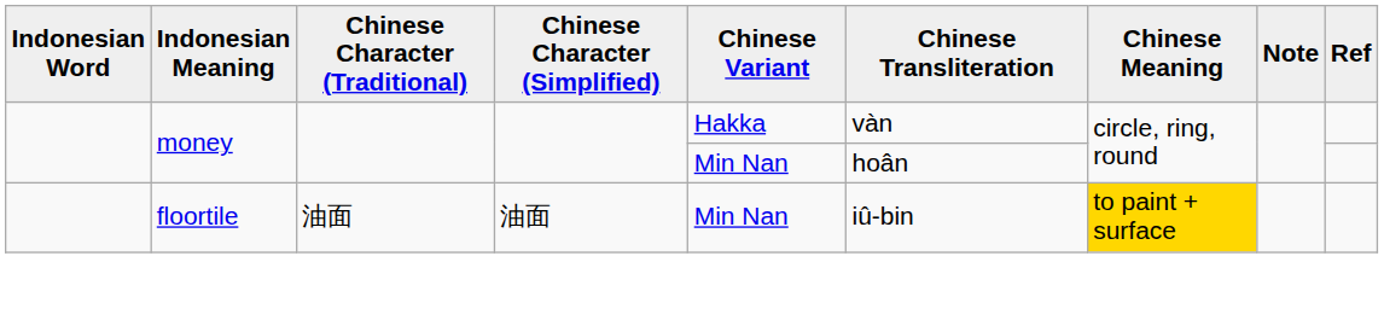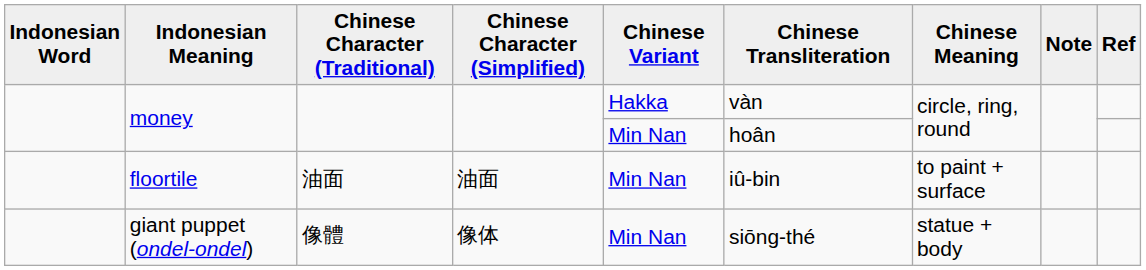floortile | Chinese Meaning: gold background -> no background
+ row: giant puppet (ondel-ondel) | 像體 | 像体 | Min Nan | siōng-thé | statue + body
